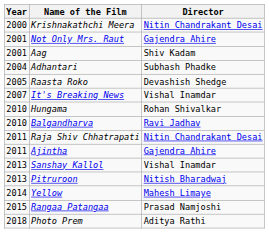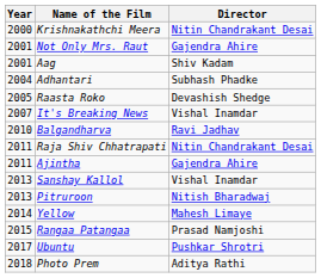- row: 2010 | Hungama | Rohan Shivalkar
+ row: 2017 | Ubuntu | Pushkar Shrotri
